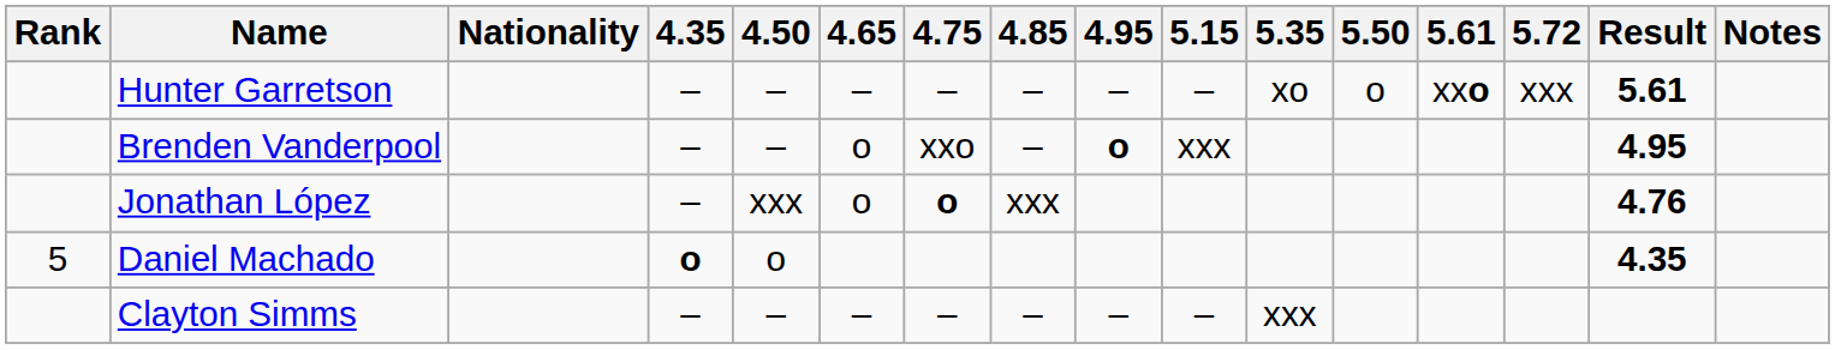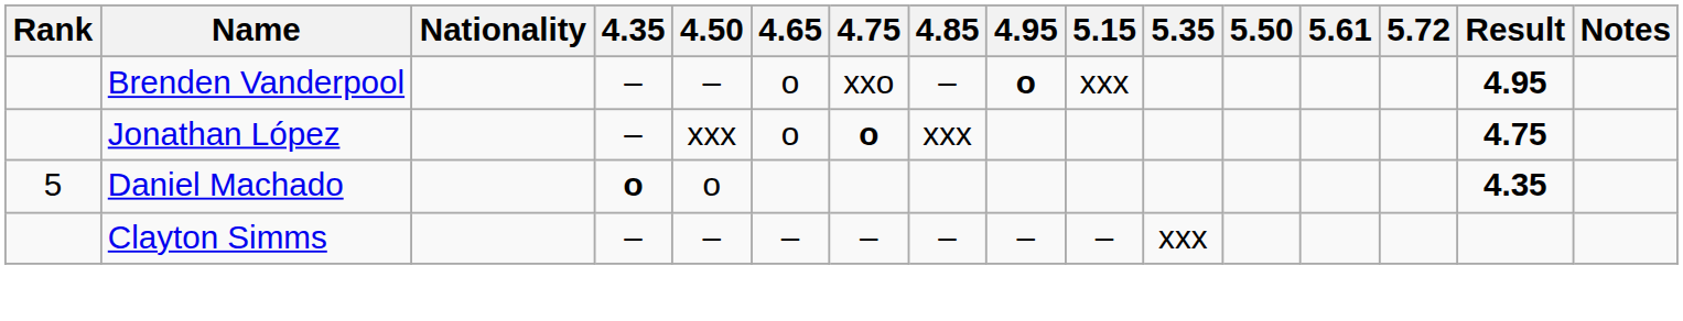- row: Hunter Garretson | – | – | – | – | – | – | – | xo | o | xxo | xxx | 5.61
Jonathan López | Result: 4.76 -> 4.75
